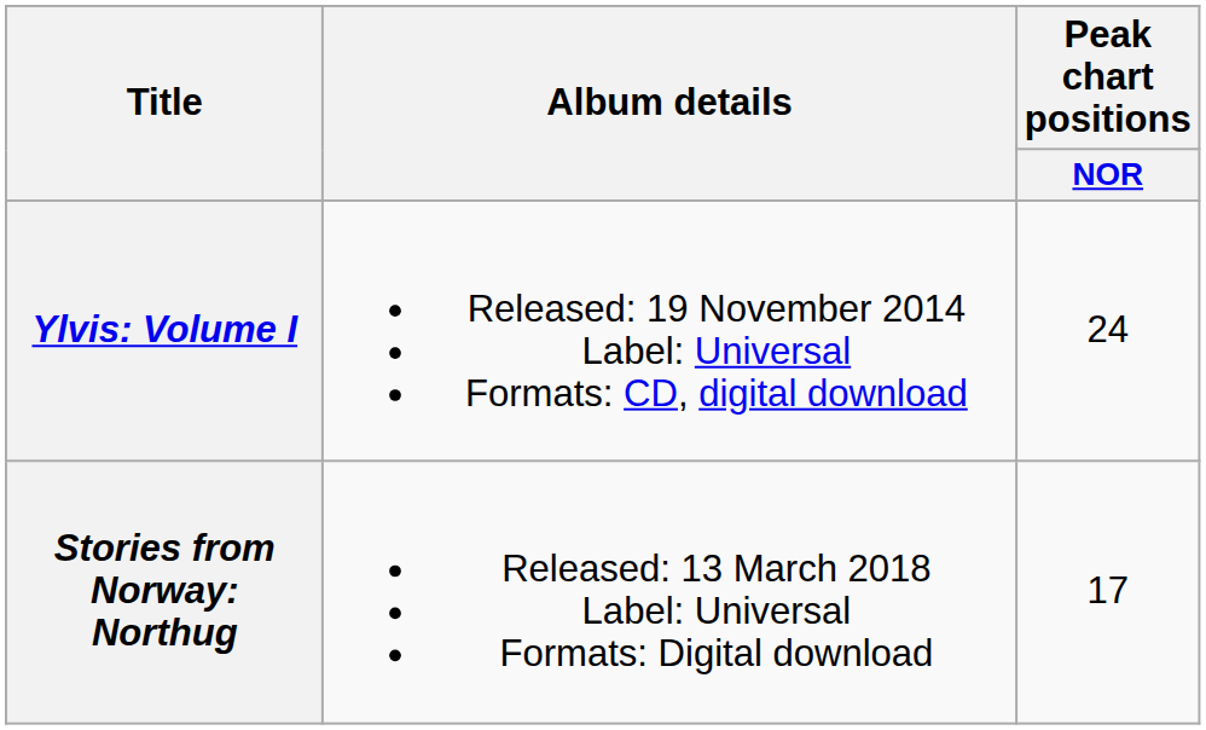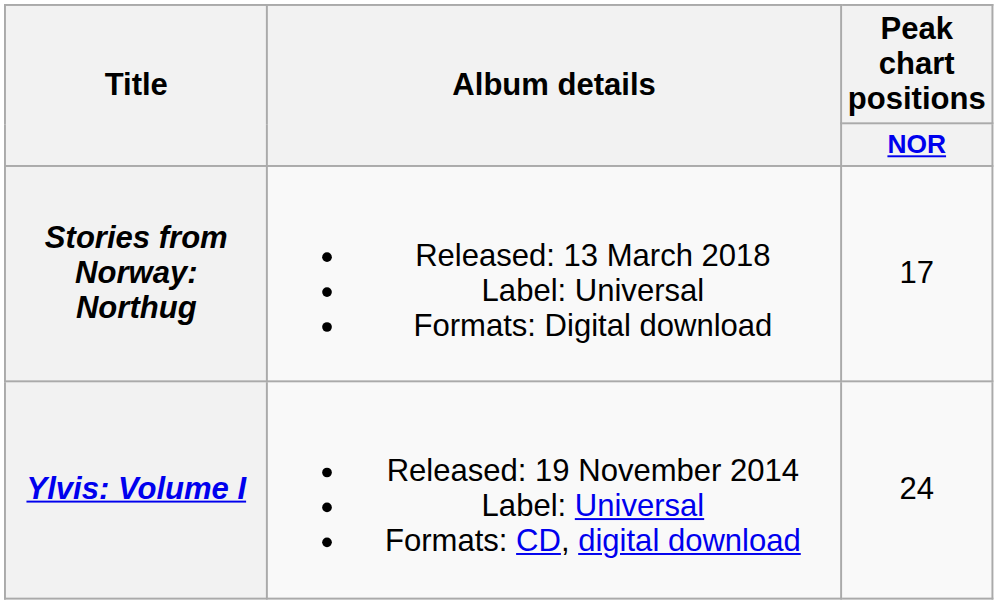rows swapped: Ylvis: Volume I <-> Stories from Norway: Northug
